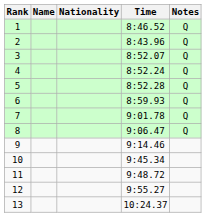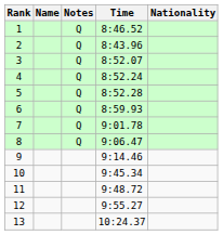columns swapped: Nationality <-> Notes
